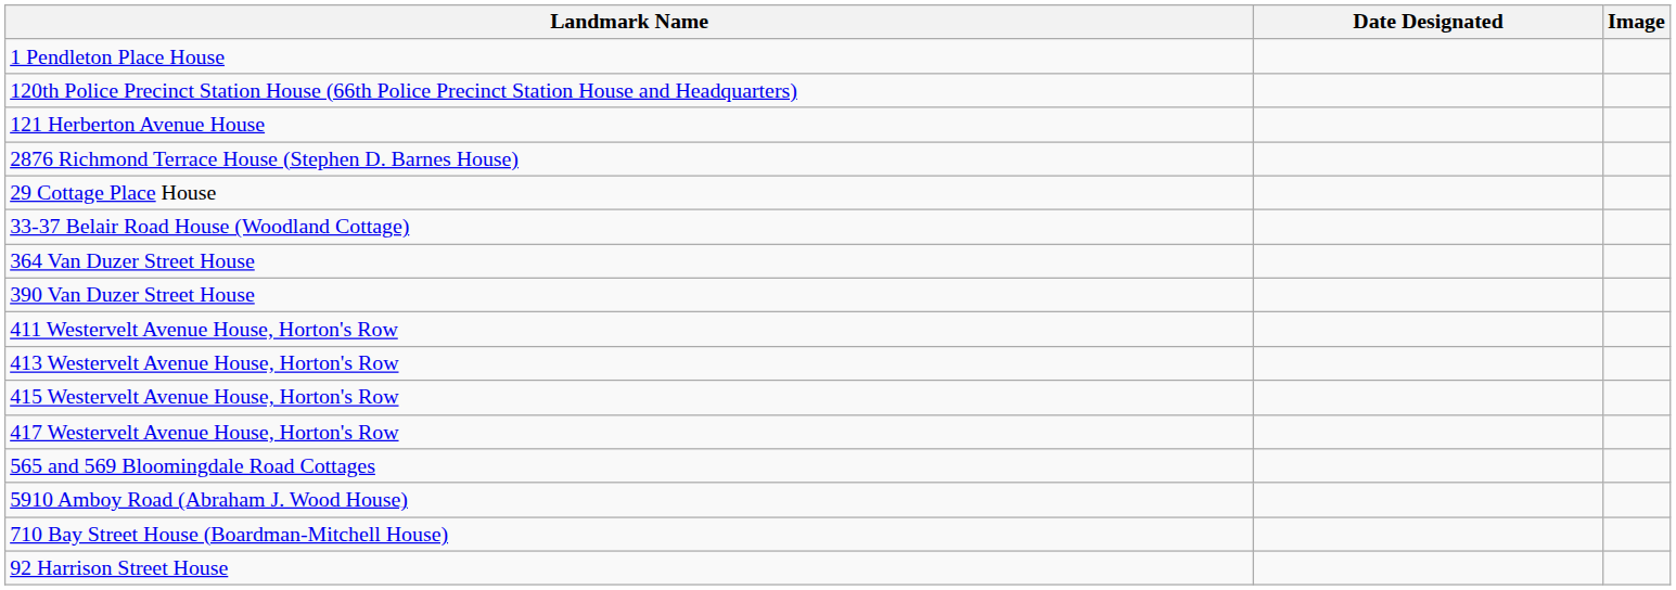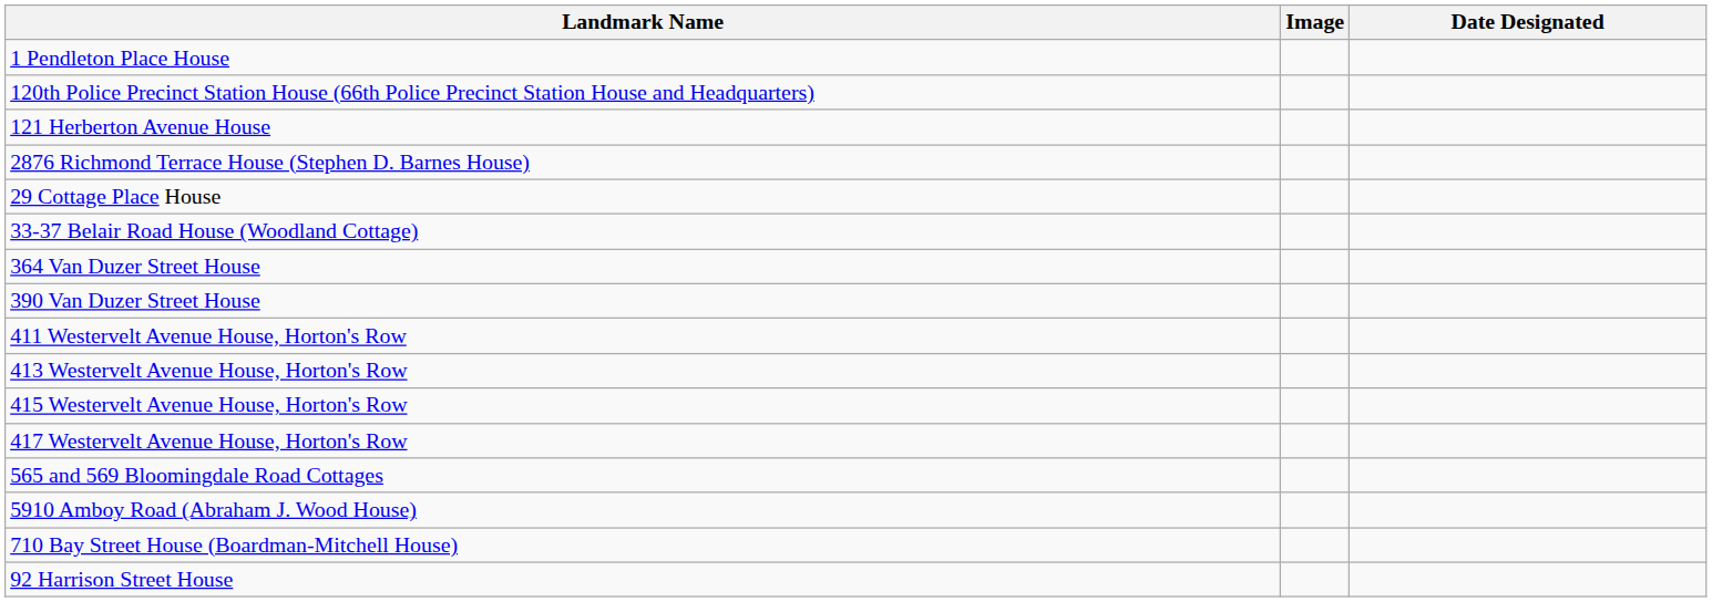columns swapped: Image <-> Date Designated
